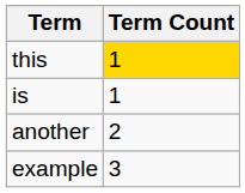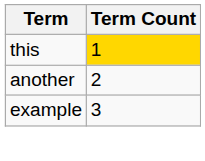- row: is | 1
